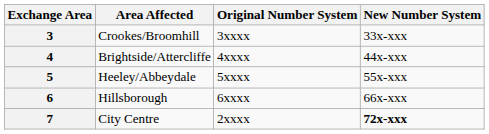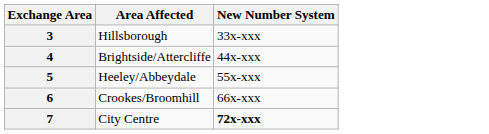- column: Original Number System | 3xxxx | 4xxxx | 5xxxx | 6xxxx | 2xxxx
3 | Area Affected: Crookes/Broomhill -> Hillsborough
6 | Area Affected: Hillsborough -> Crookes/Broomhill
